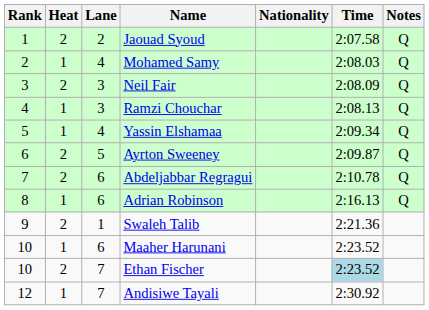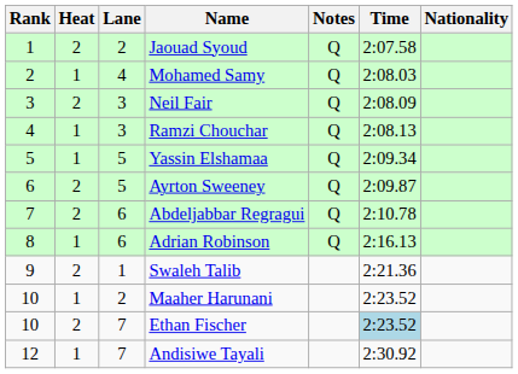columns swapped: Nationality <-> Notes
Yassin Elshamaa | Lane: 4 -> 5
Maaher Harunani | Lane: 6 -> 2
